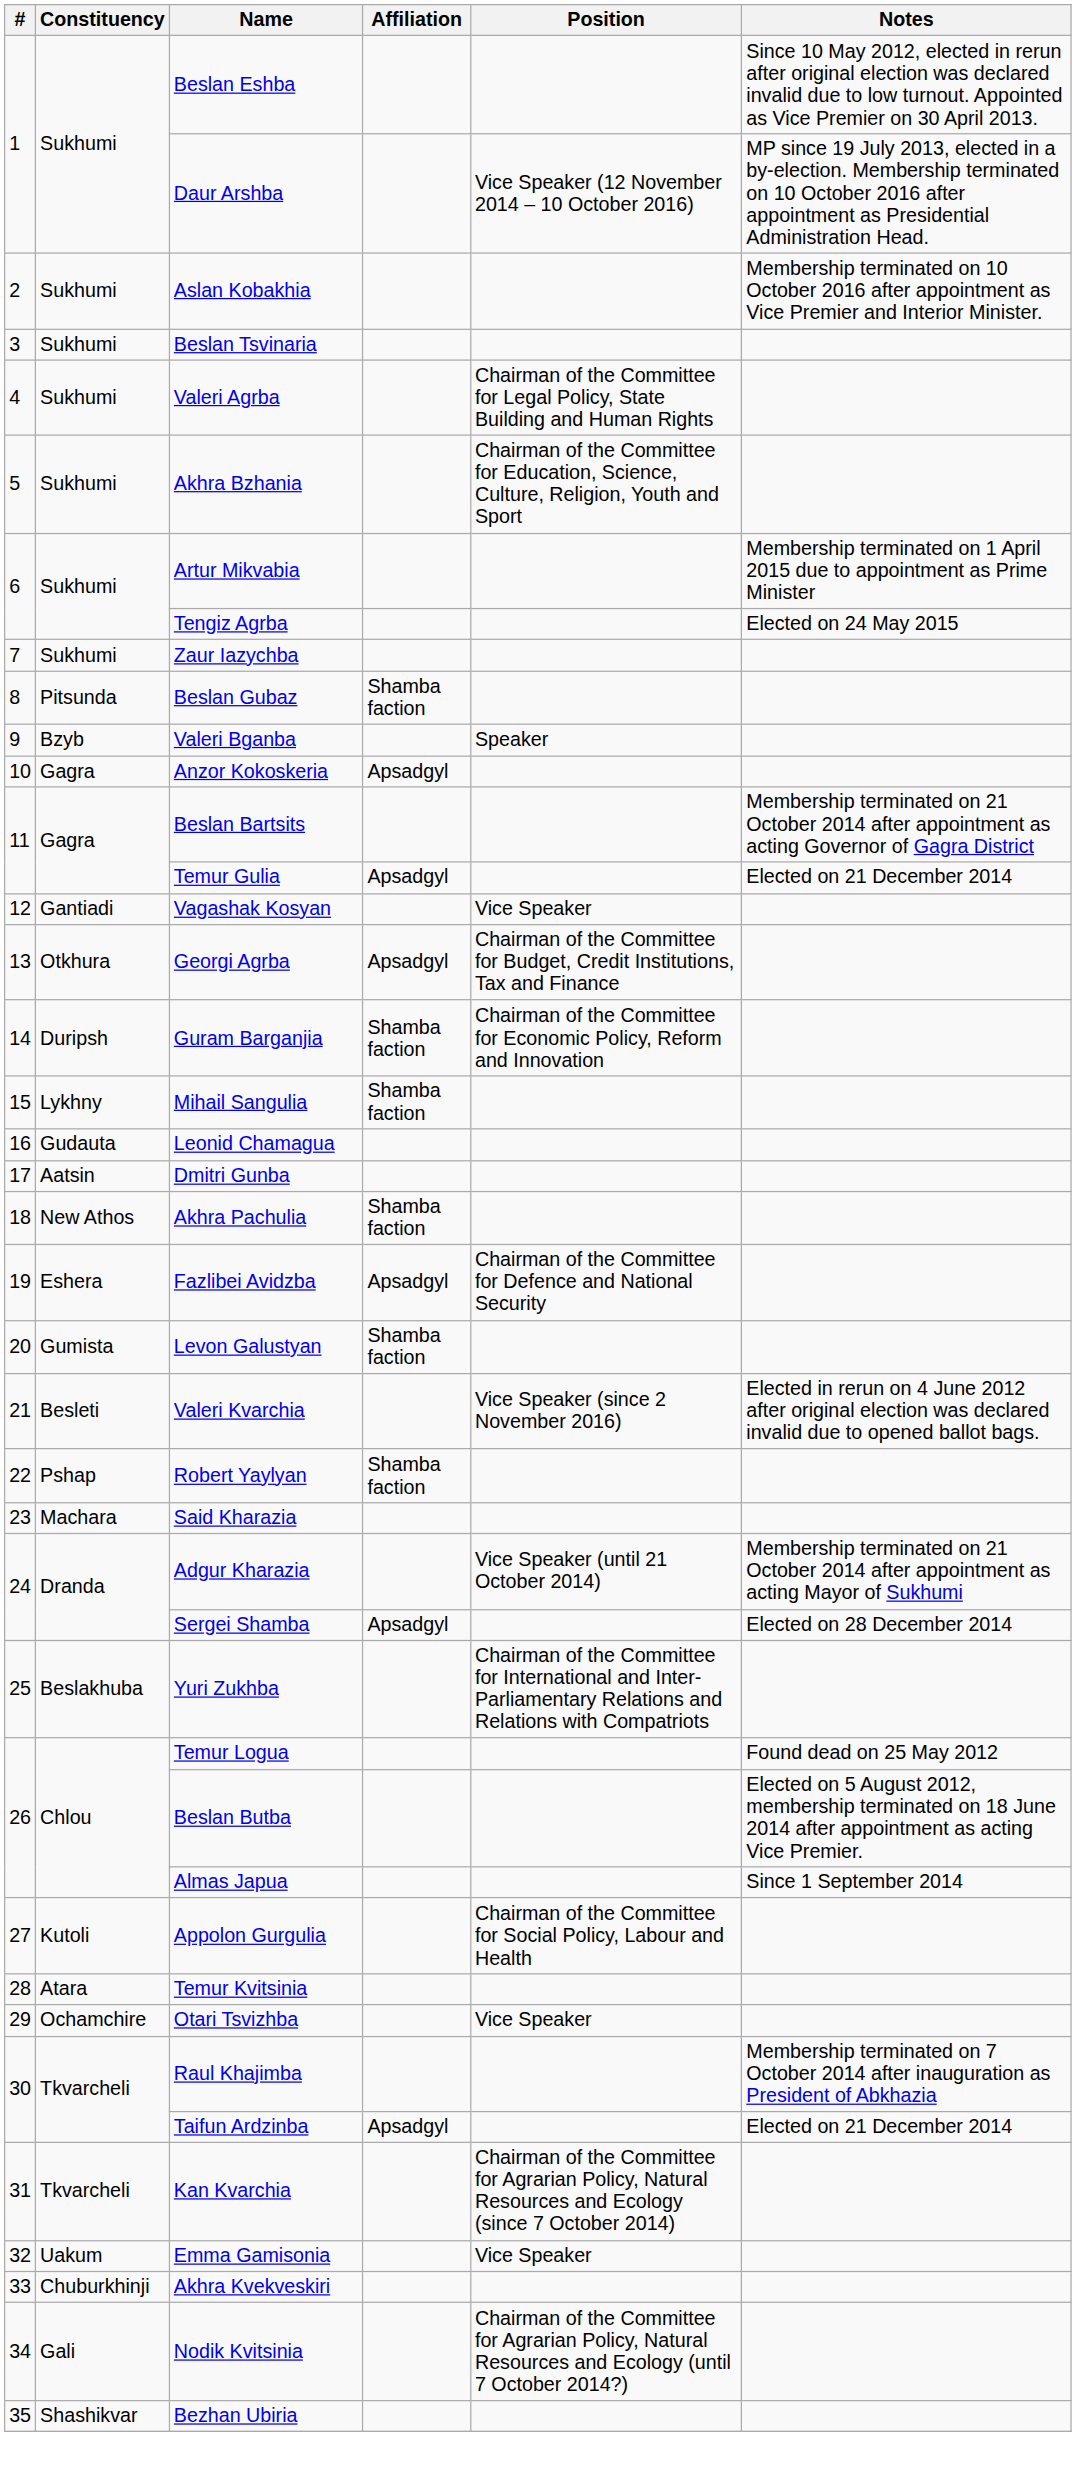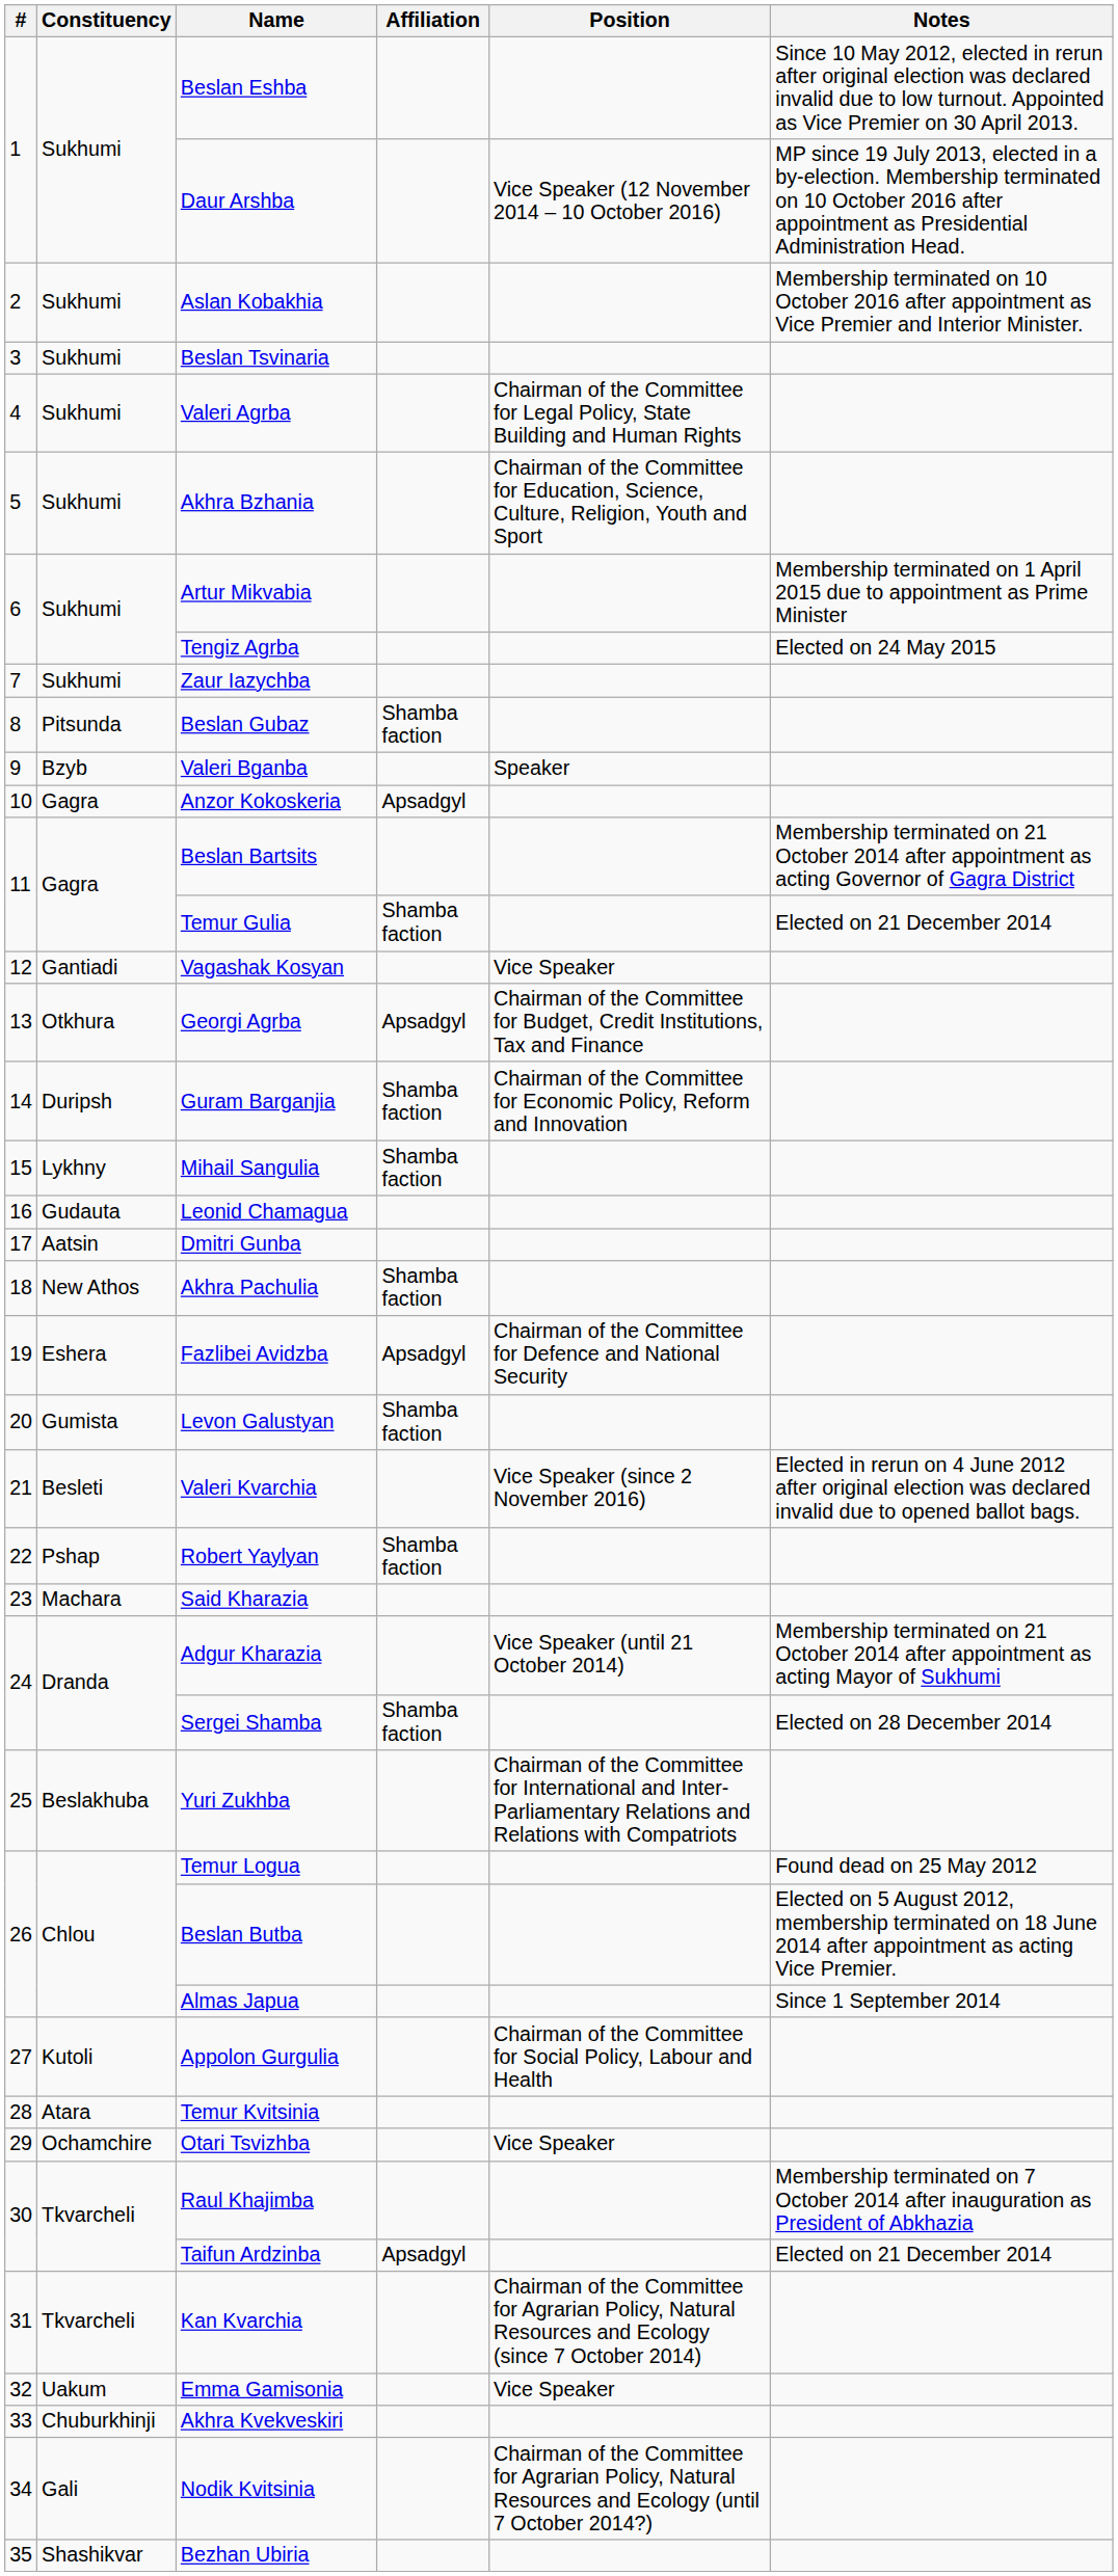Temur Gulia | Affiliation: Apsadgyl -> Shamba faction
Sergei Shamba | Affiliation: Apsadgyl -> Shamba faction
